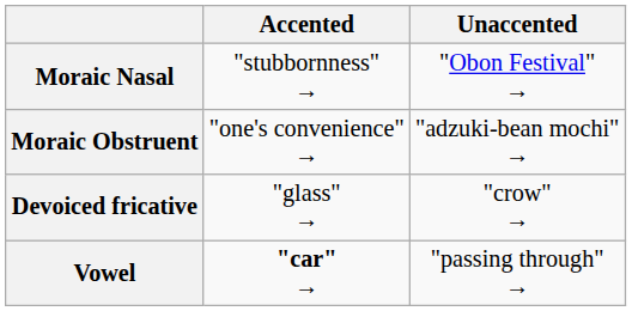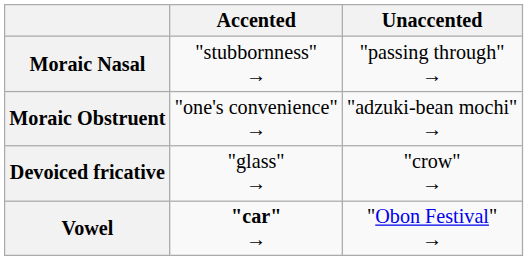Moraic Nasal | Unaccented: "Obon Festival" → -> "passing through" →
Vowel | Unaccented: "passing through" → -> "Obon Festival" →
